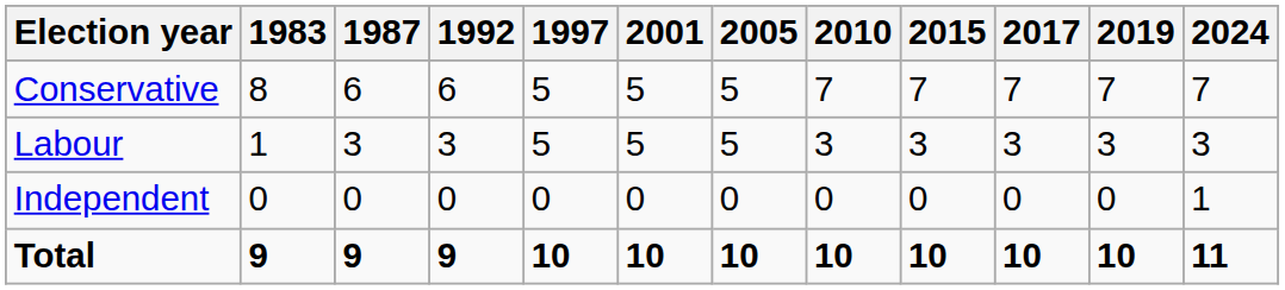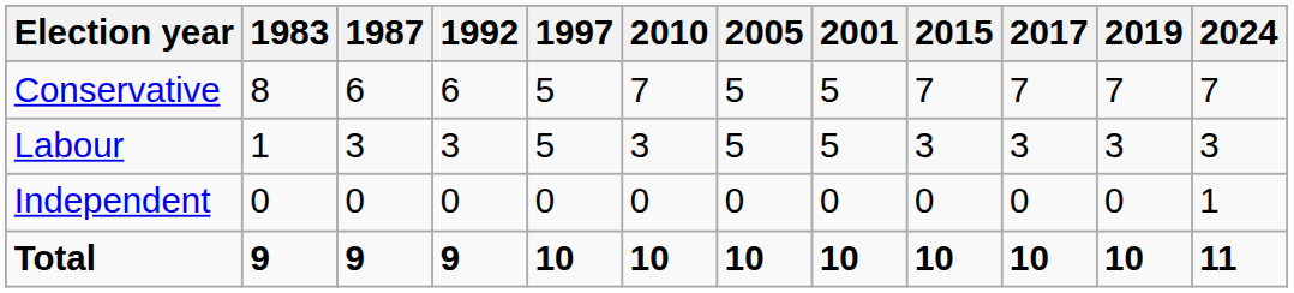columns swapped: 2001 <-> 2010
